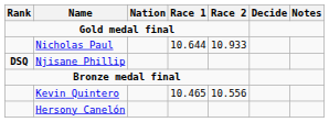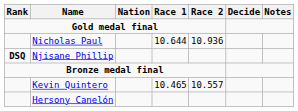Nicholas Paul | Race 2: 10.933 -> 10.936
Kevin Quintero | Race 2: 10.556 -> 10.557
